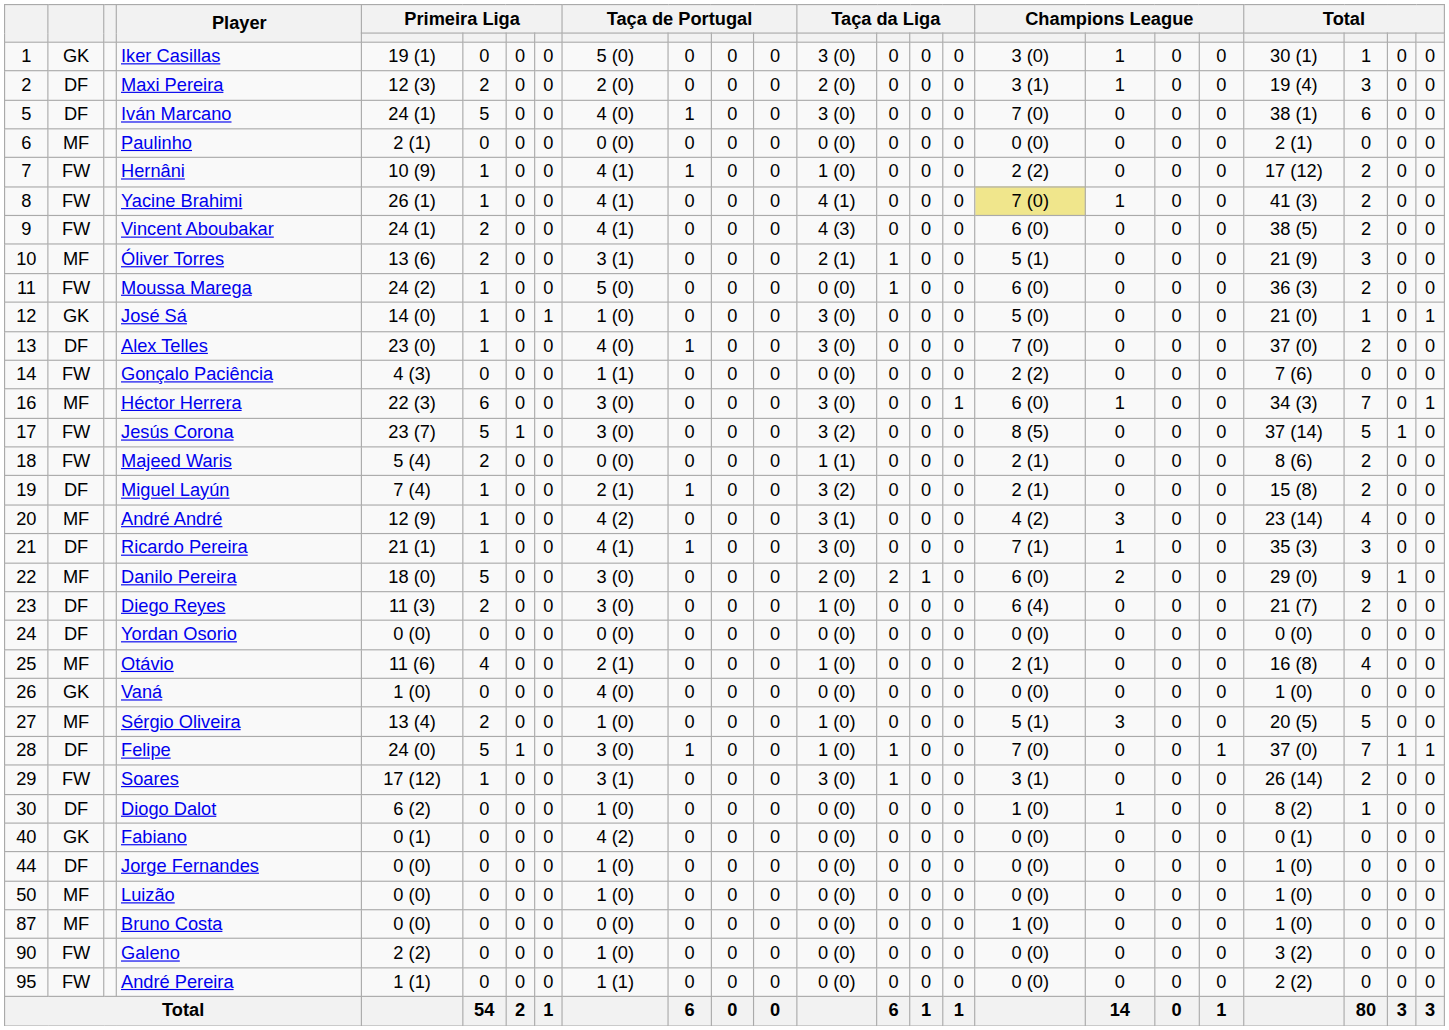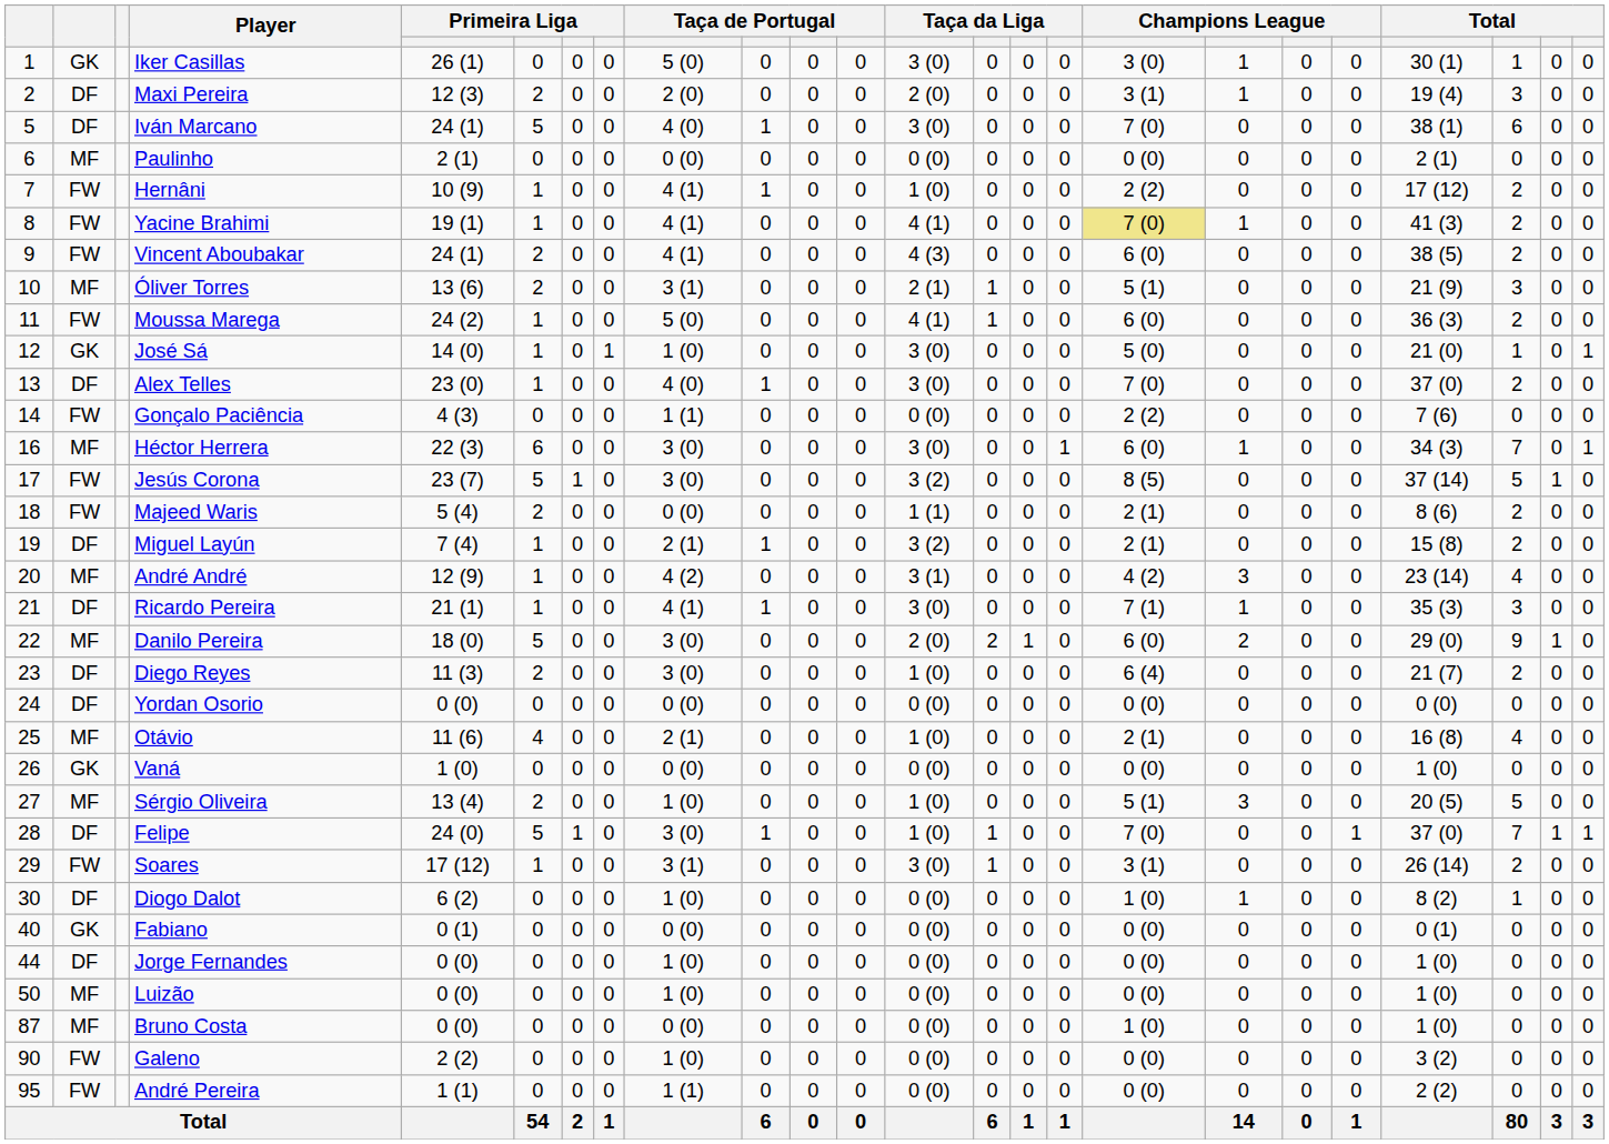Iker Casillas | column 5: 19 (1) -> 26 (1)
Yacine Brahimi | column 5: 26 (1) -> 19 (1)
Moussa Marega | column 13: 0 (0) -> 4 (1)
Vaná | column 9: 4 (0) -> 0 (0)
Fabiano | column 9: 4 (2) -> 0 (0)
